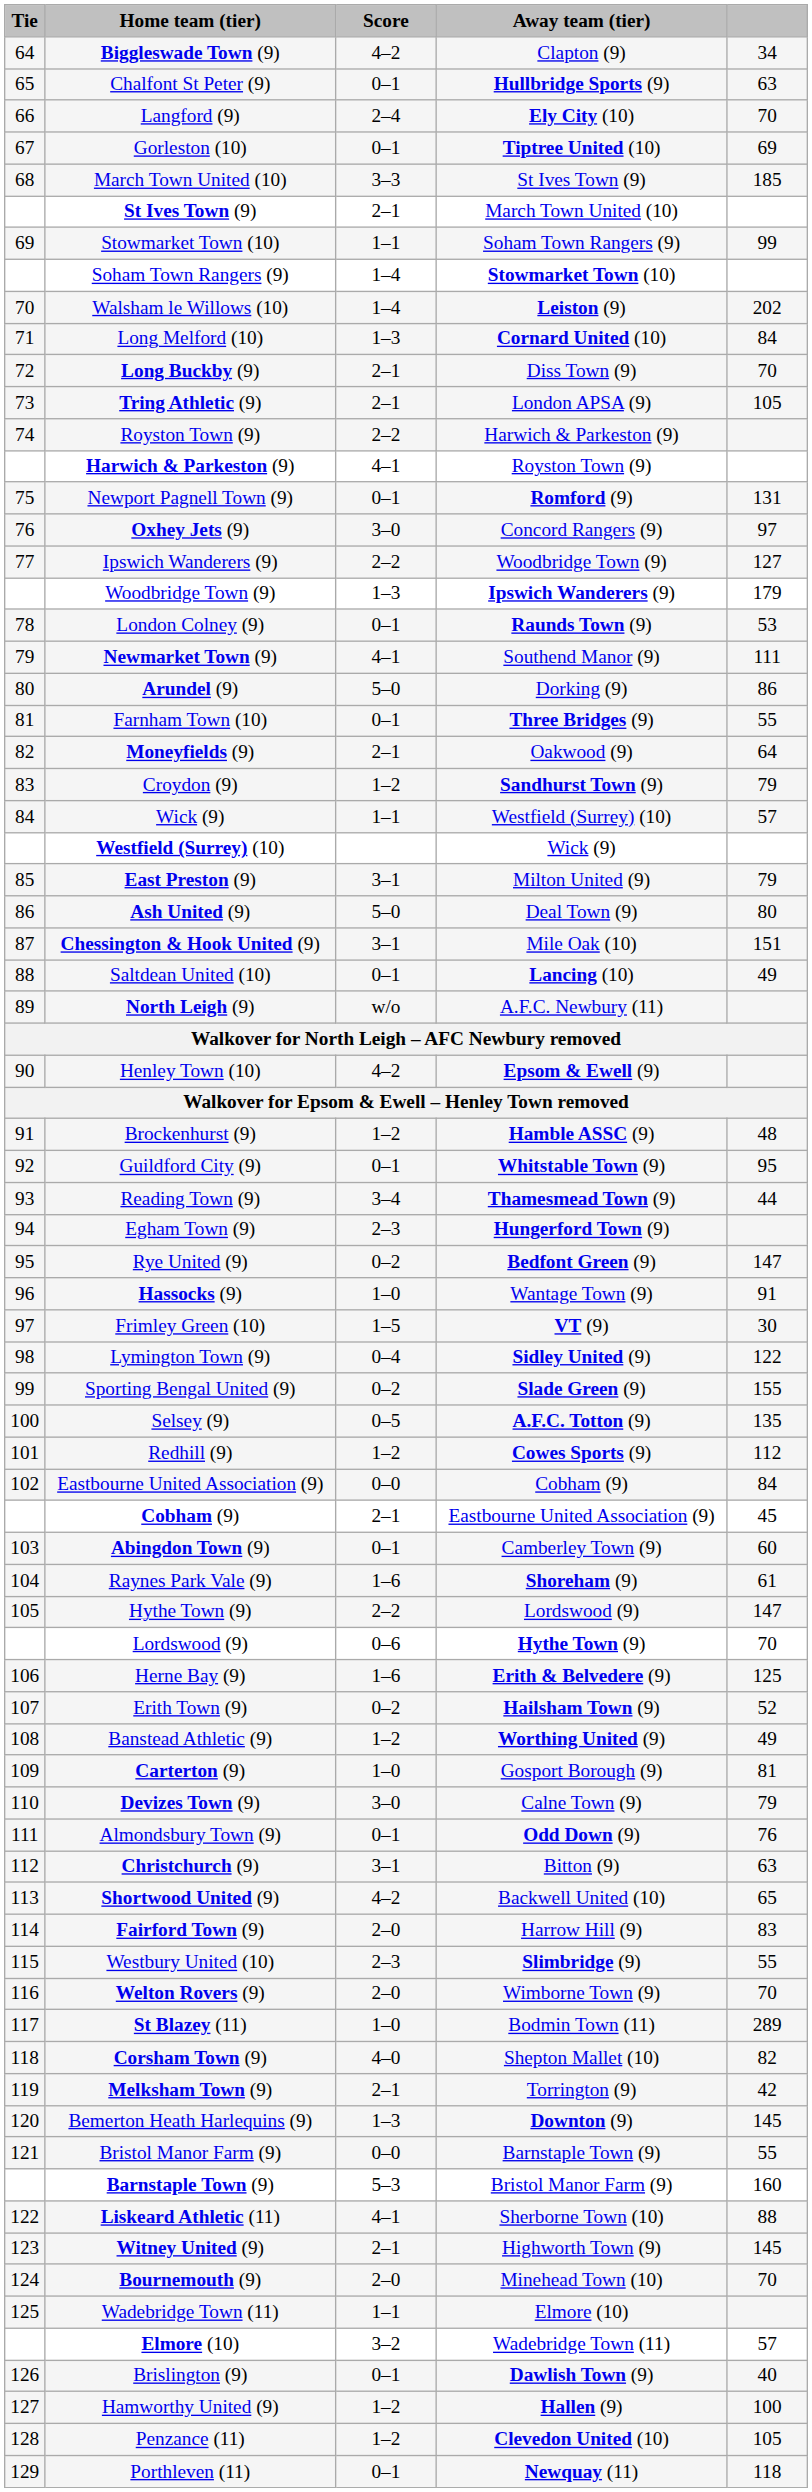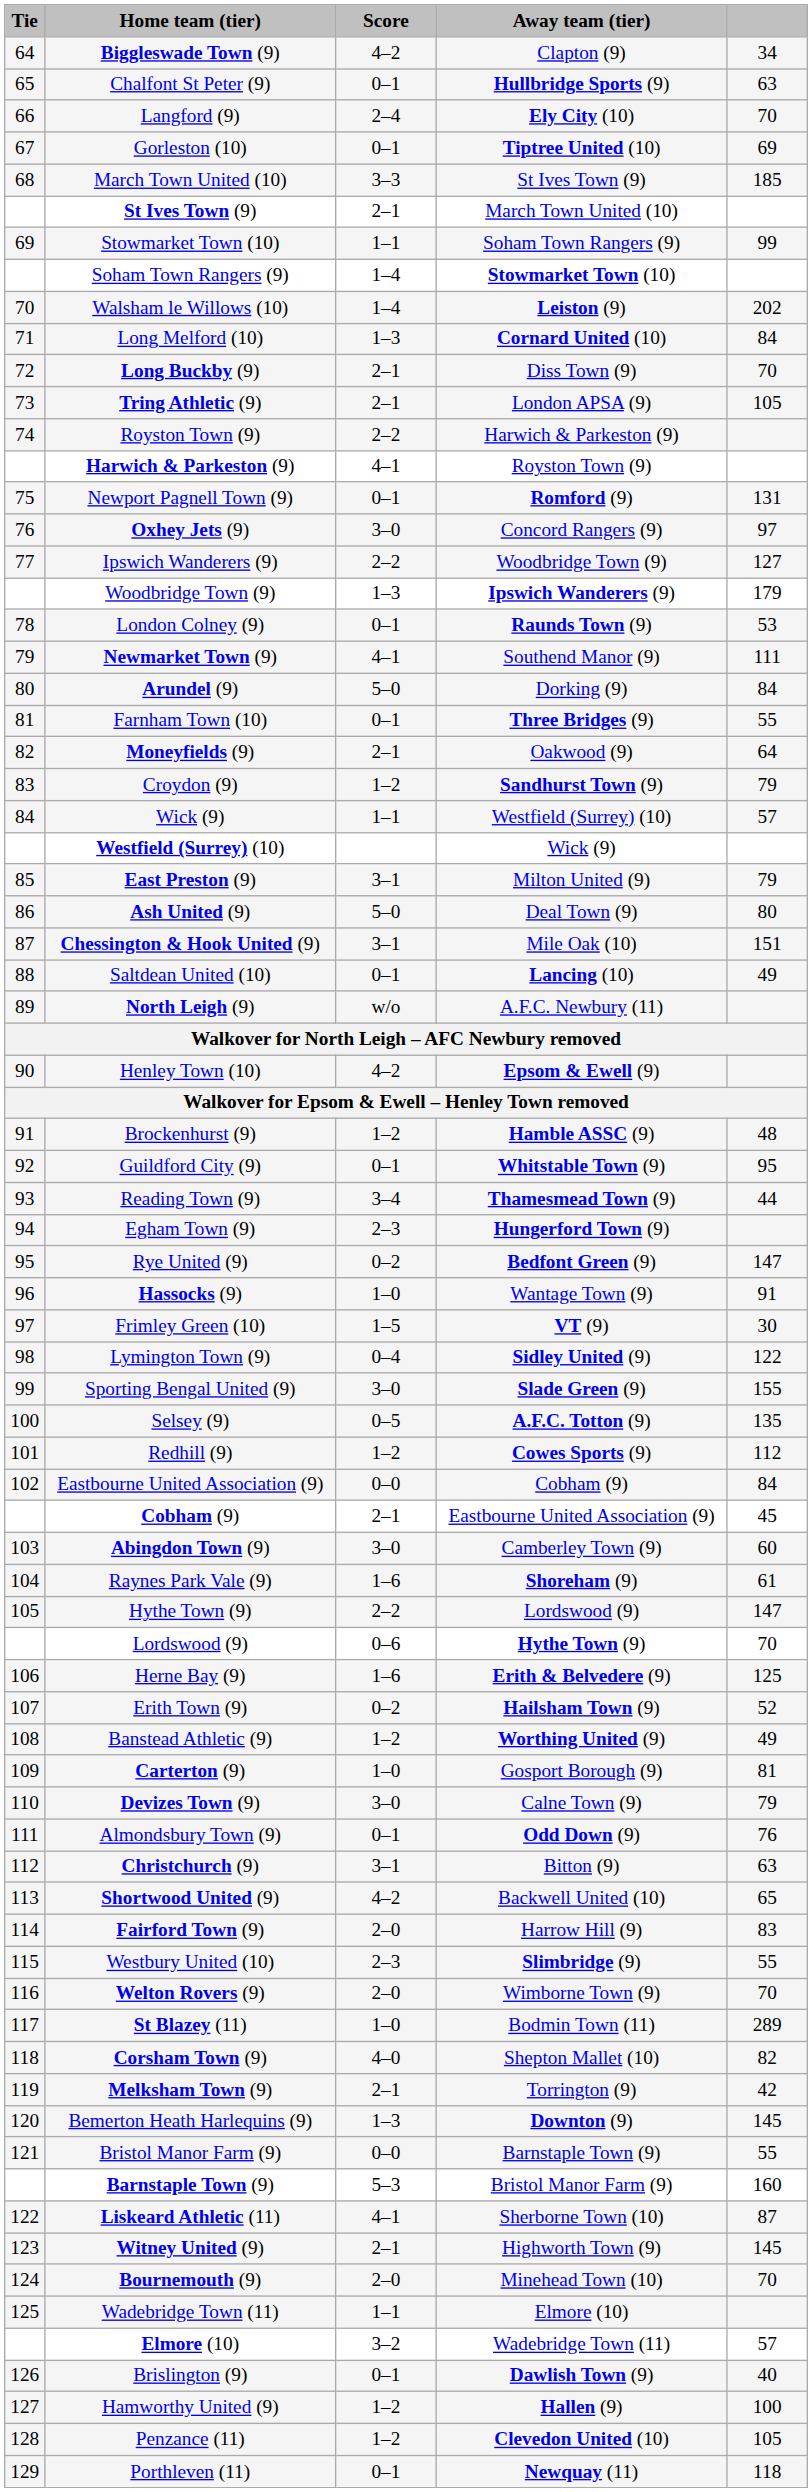Arundel (9) | column 5: 86 -> 84
Sporting Bengal United (9) | Score: 0–2 -> 3–0
Abingdon Town (9) | Score: 0–1 -> 3–0
Liskeard Athletic (11) | column 5: 88 -> 87
